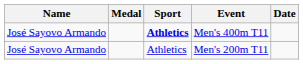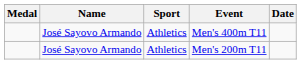columns swapped: Medal <-> Name
Men's 400m T11 | Sport: bold -> normal
